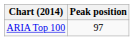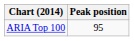ARIA Top 100 | Peak position: 97 -> 95
